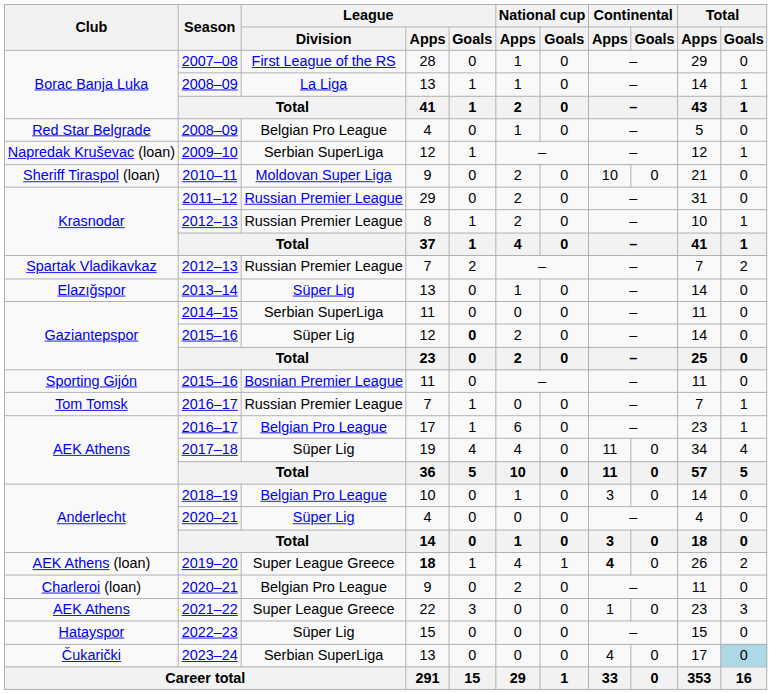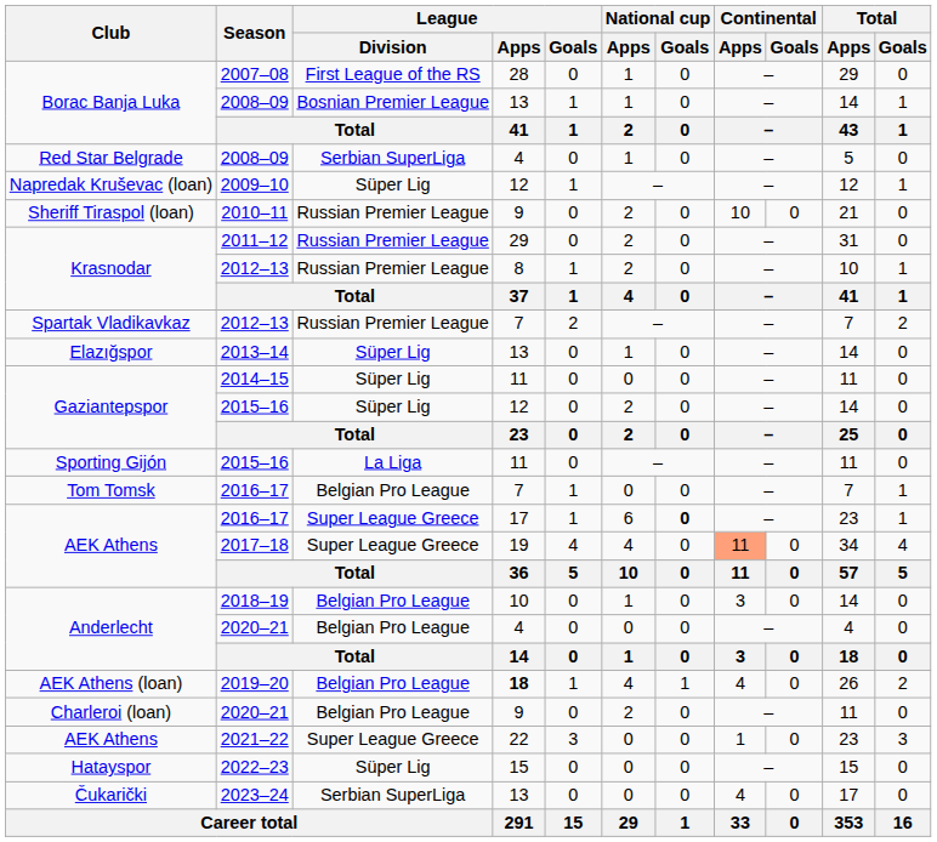Borac Banja Luka / 2008–09 | League / Division: La Liga -> Bosnian Premier League
Red Star Belgrade / 2008–09 | League / Division: Belgian Pro League -> Serbian SuperLiga
2009–10 | League / Division: Serbian SuperLiga -> Süper Lig
2010–11 | League / Division: Moldovan Super Liga -> Russian Premier League
2014–15 | League / Division: Serbian SuperLiga -> Süper Lig
Gaziantepspor / 2015–16 | League / Goals: bold -> normal
Sporting Gijón / 2015–16 | League / Division: Bosnian Premier League -> La Liga
Tom Tomsk / 2016–17 | League / Division: Russian Premier League -> Belgian Pro League
AEK Athens / 2016–17 | League / Division: Belgian Pro League -> Super League Greece
AEK Athens / 2016–17 | National cup / Goals: normal -> bold
2017–18 | League / Division: Süper Lig -> Super League Greece
2017–18 | Continental / Apps: no background -> lightsalmon background
Anderlecht / 2020–21 | League / Division: Süper Lig -> Belgian Pro League
2019–20 | League / Division: Super League Greece -> Belgian Pro League
2019–20 | Continental / Apps: bold -> normal
2023–24 | Total / Goals: lightblue background -> no background
